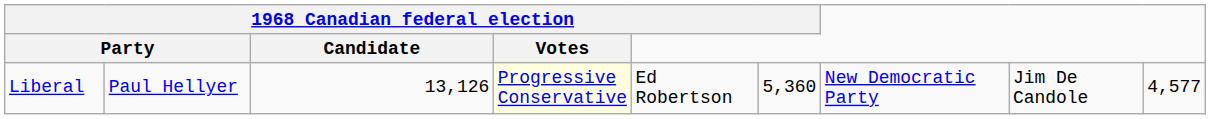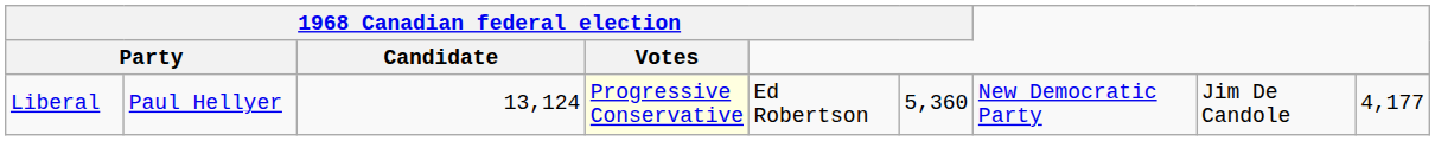Liberal | 1968 Canadian federal election / Candidate: 13,126 -> 13,124
Liberal | column 9: 4,577 -> 4,177
